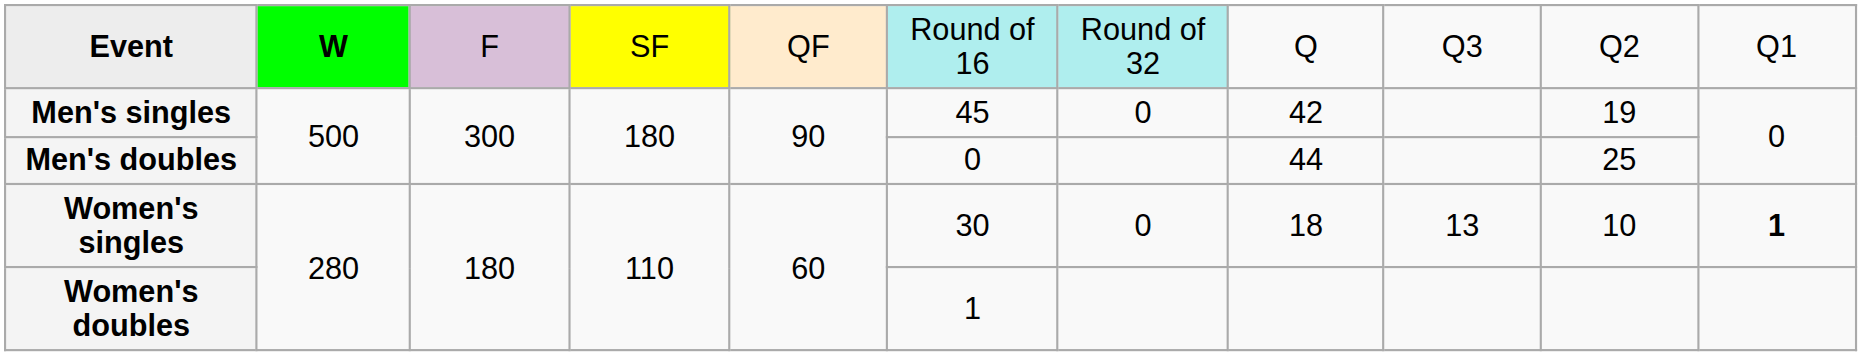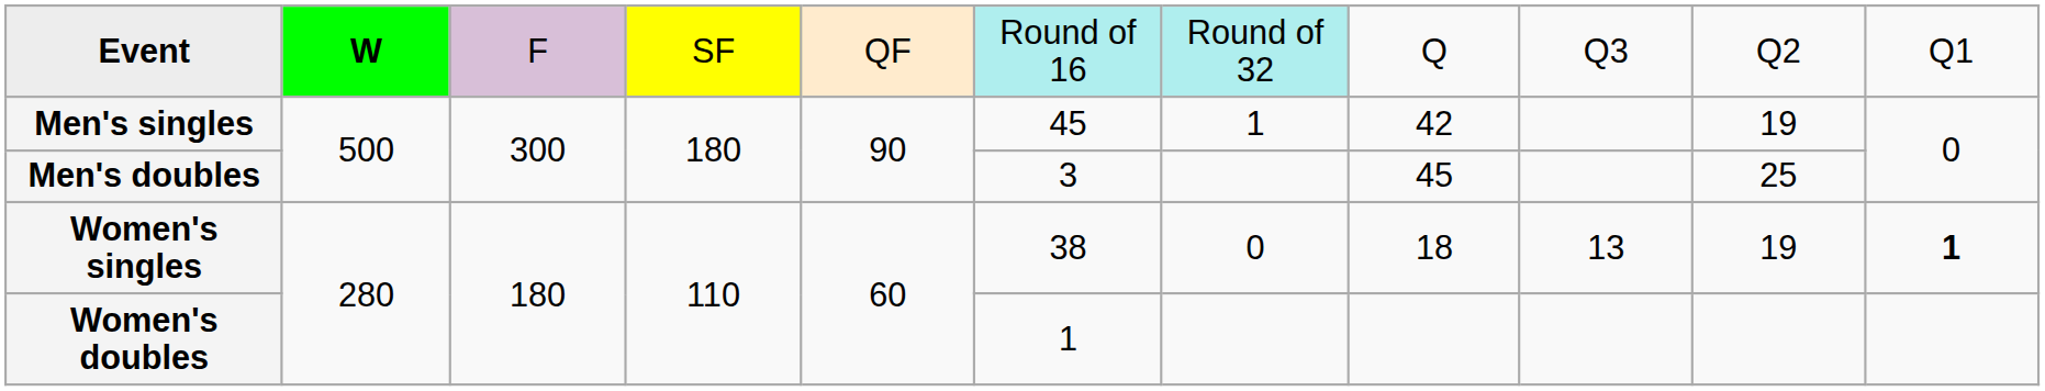Men's singles | column 7: 0 -> 1
Men's doubles | column 6: 0 -> 3
Men's doubles | column 8: 44 -> 45
Women's singles | column 6: 30 -> 38
Women's singles | column 10: 10 -> 19
